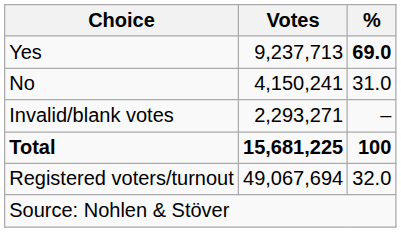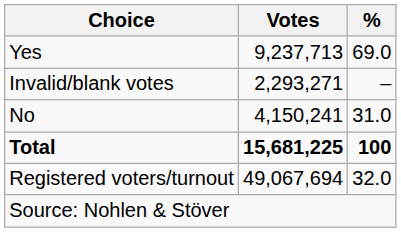Yes | %: bold -> normal
rows swapped: No <-> Invalid/blank votes
